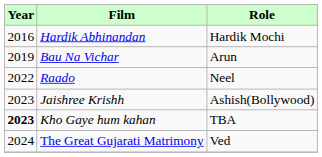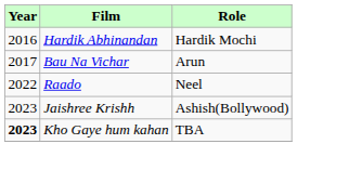Bau Na Vichar | Year: 2019 -> 2017
- row: 2024 | The Great Gujarati Matrimony | Ved
